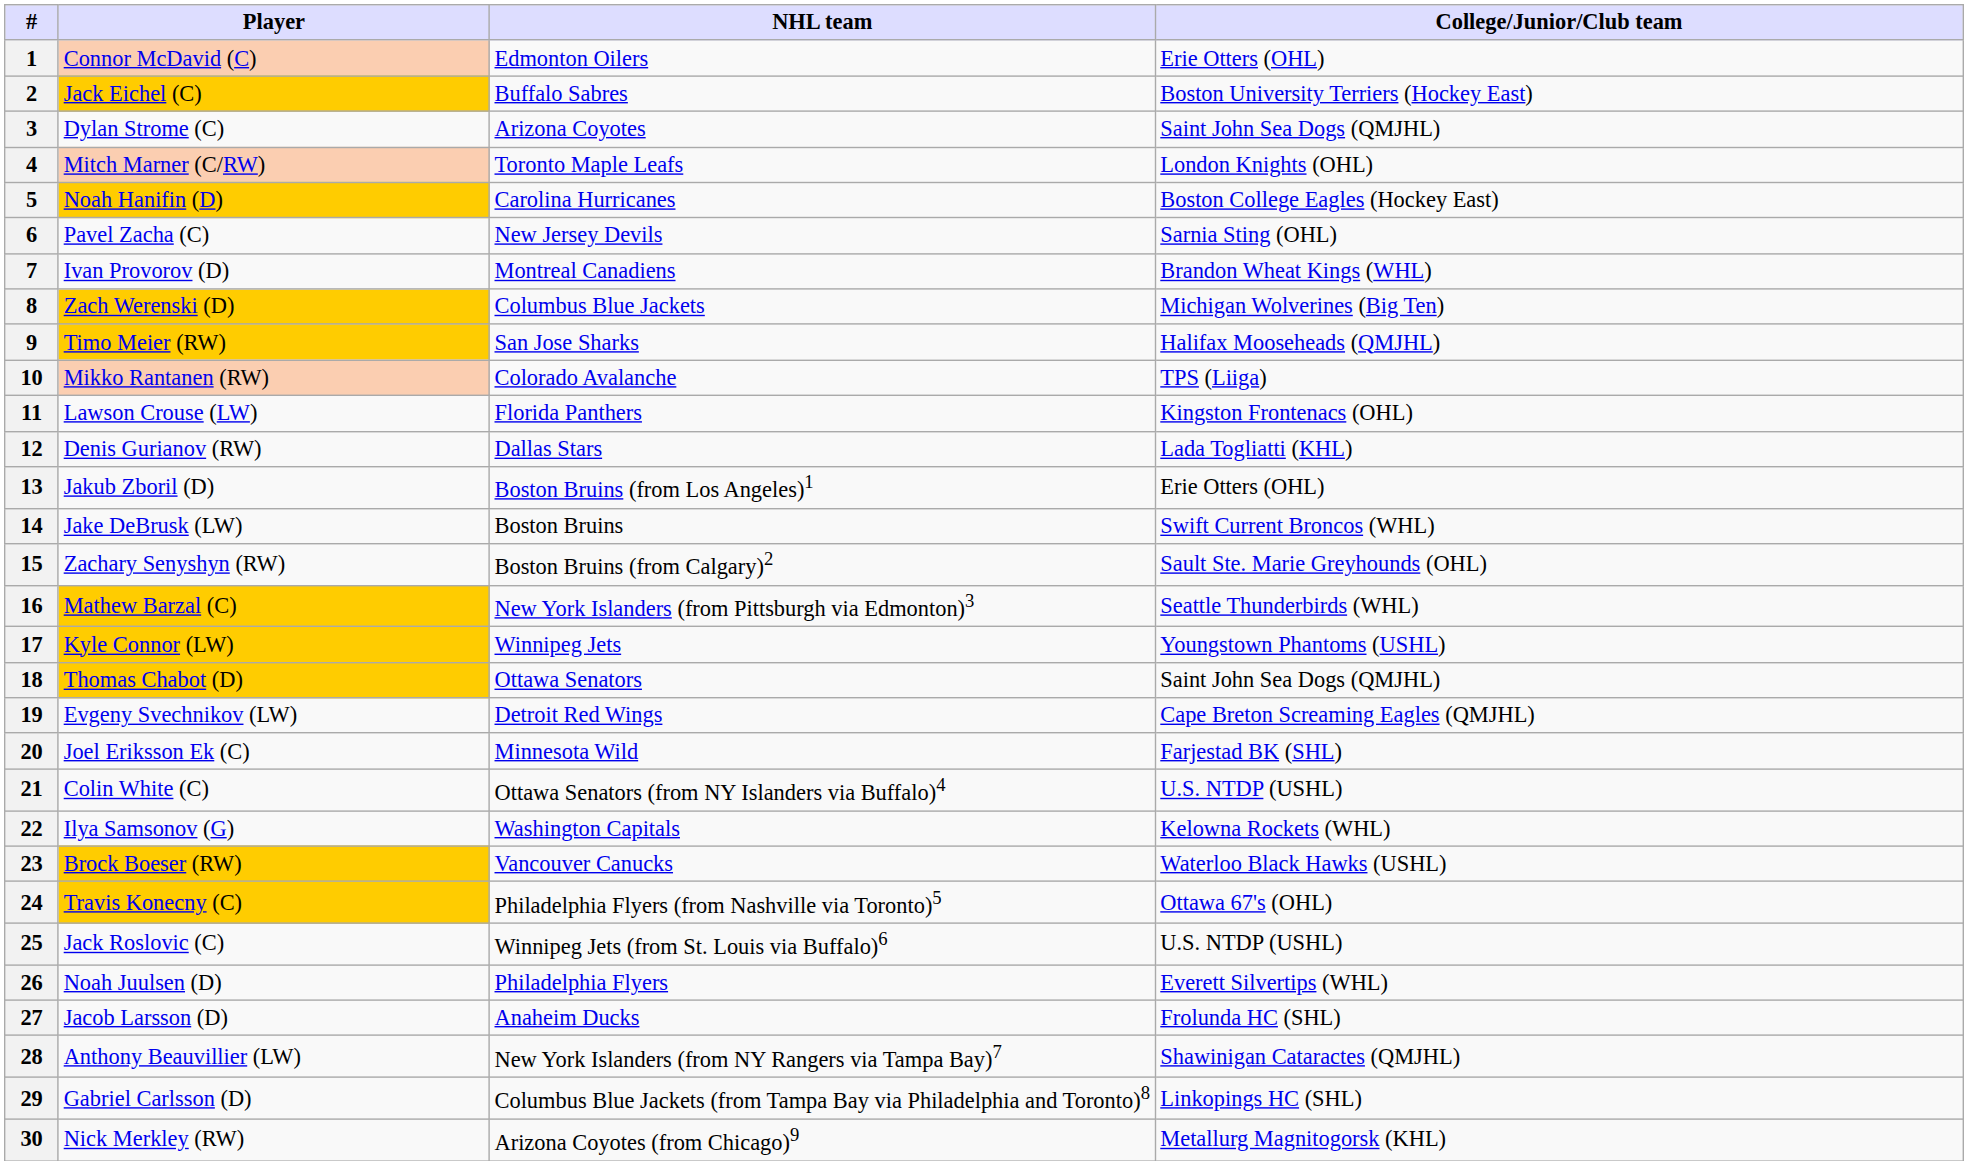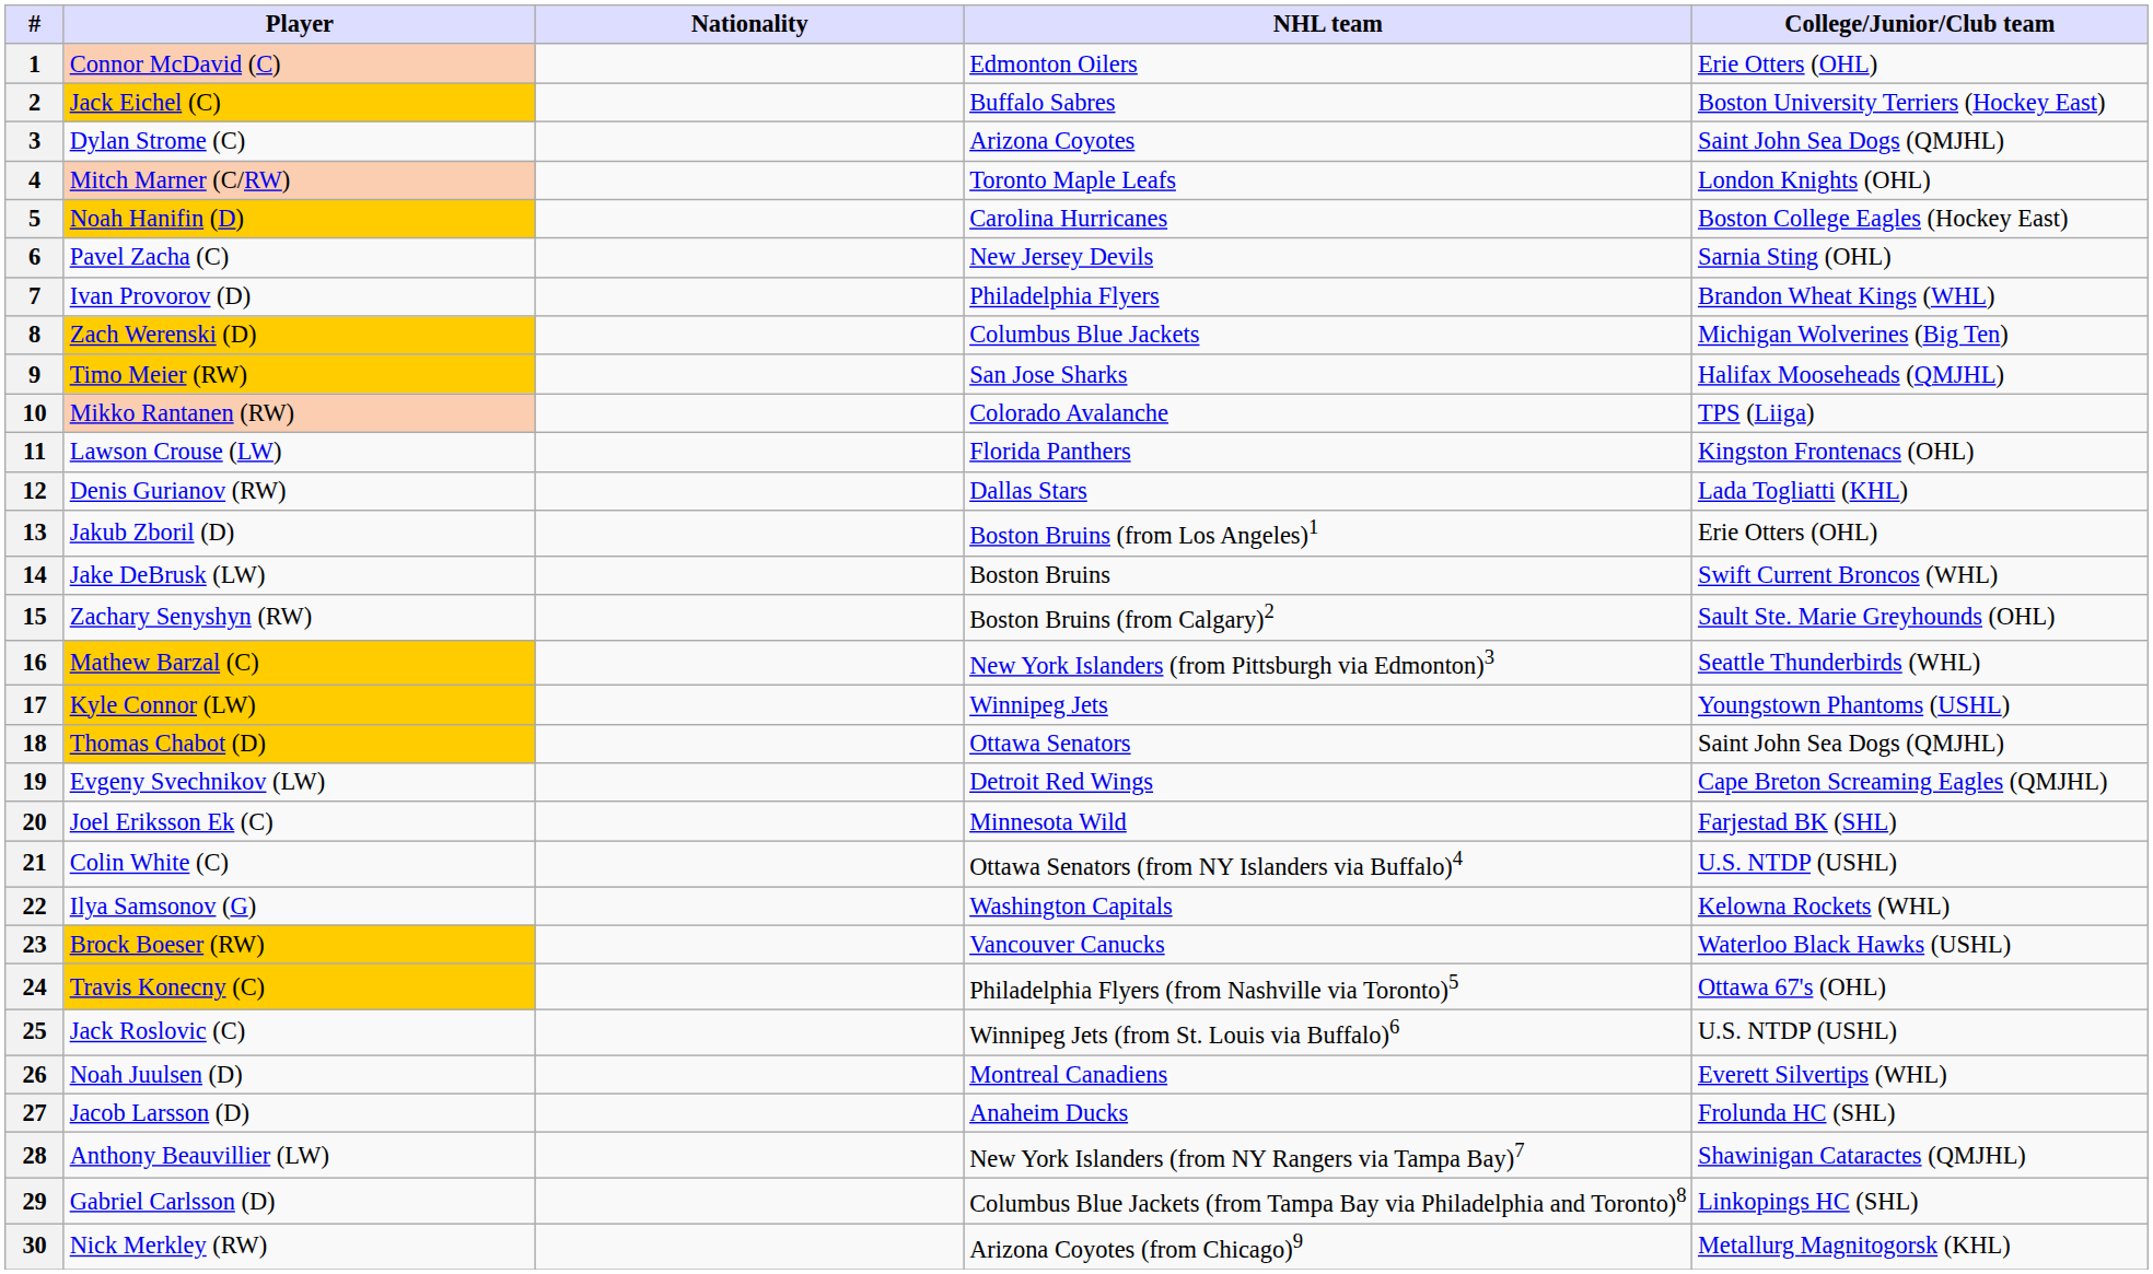+ column: Nationality
7 | NHL team: Montreal Canadiens -> Philadelphia Flyers
26 | NHL team: Philadelphia Flyers -> Montreal Canadiens
